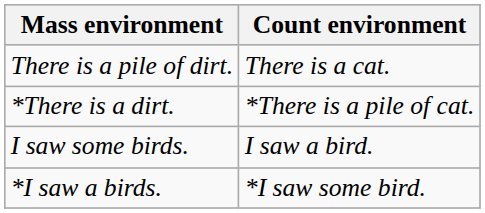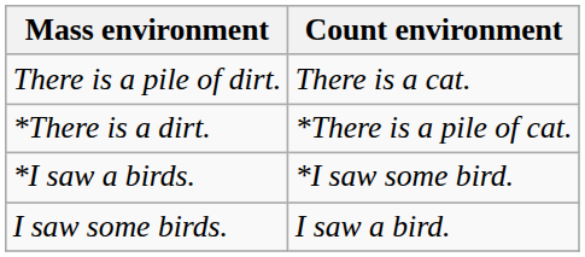rows swapped: I saw some birds. <-> *I saw a birds.
